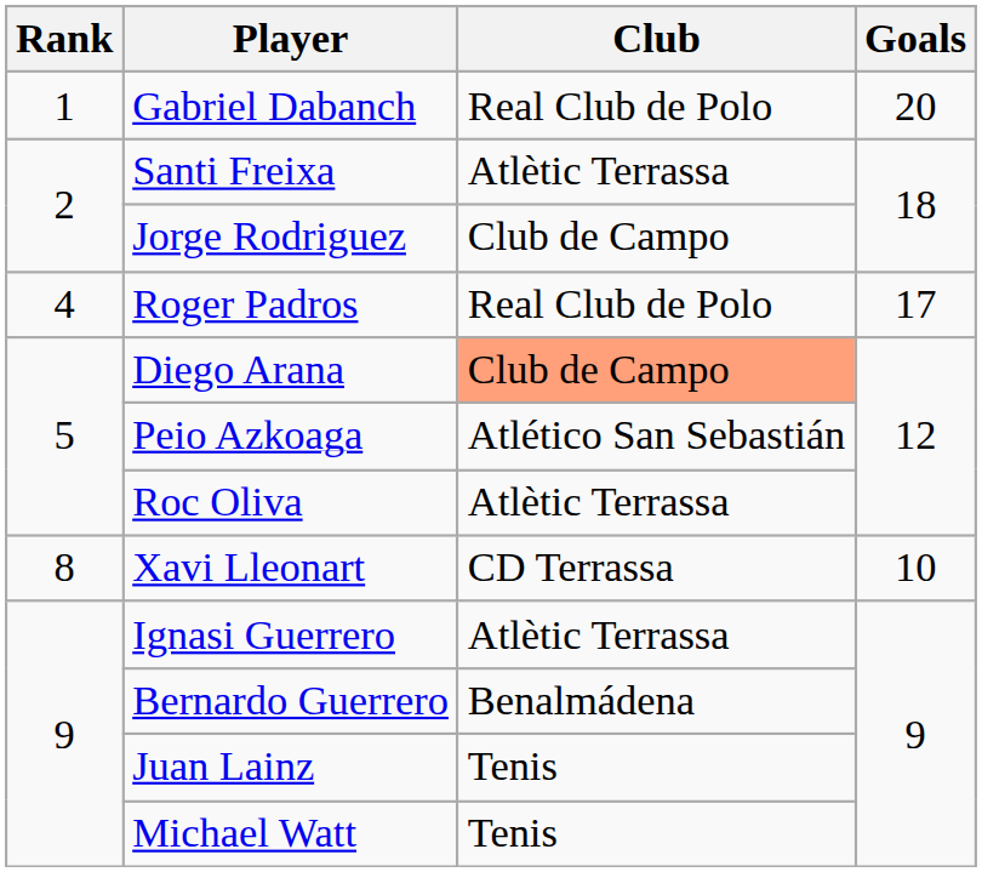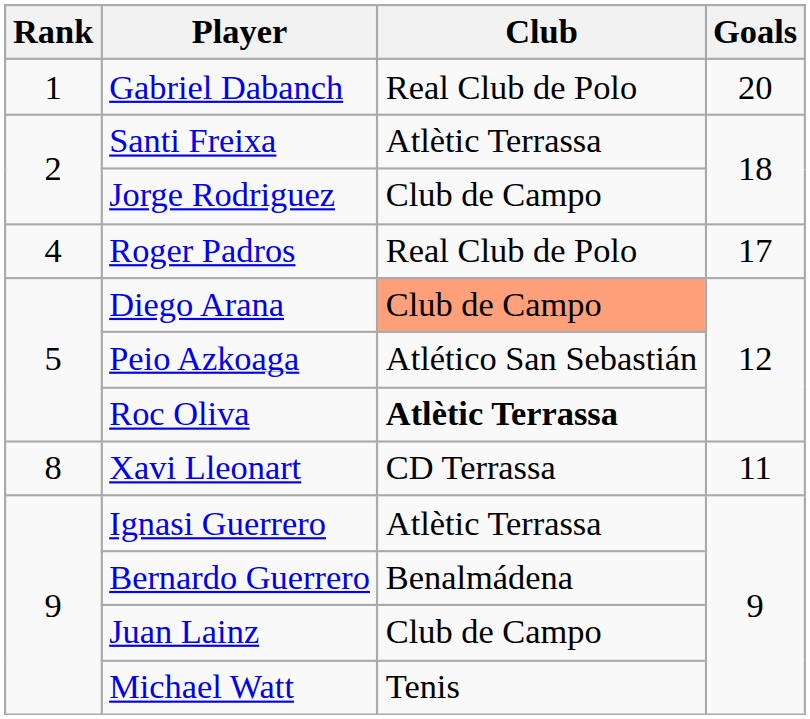Roc Oliva | Club: normal -> bold
Xavi Lleonart | Goals: 10 -> 11
Juan Lainz | Club: Tenis -> Club de Campo
